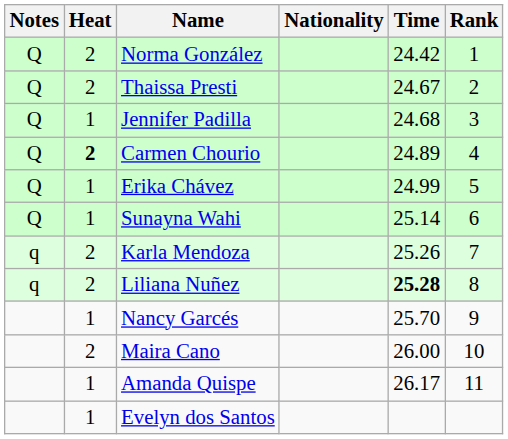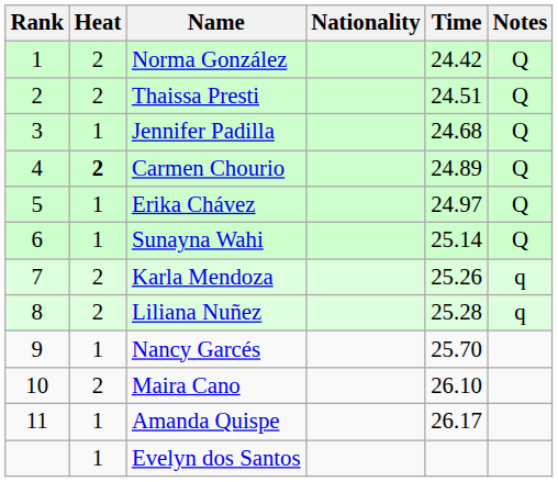columns swapped: Rank <-> Notes
Thaissa Presti | Time: 24.67 -> 24.51
Erika Chávez | Time: 24.99 -> 24.97
Liliana Nuñez | Time: bold -> normal
Maira Cano | Time: 26.00 -> 26.10
